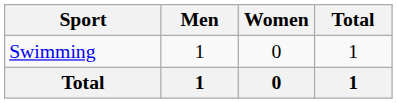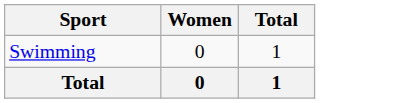- column: Men | 1 | 1
